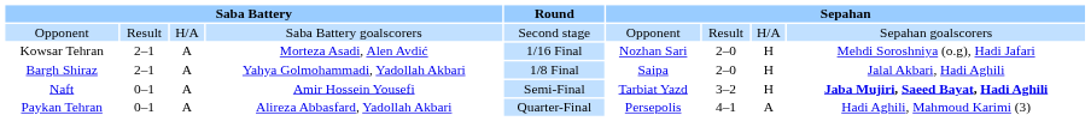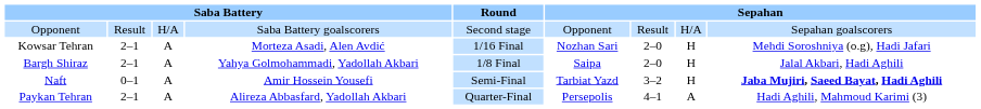Paykan Tehran | column 2: 0–1 -> 2–1
